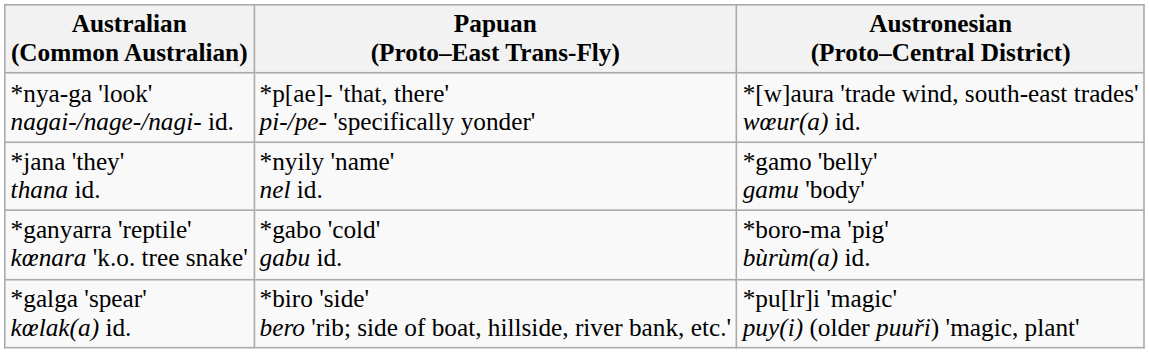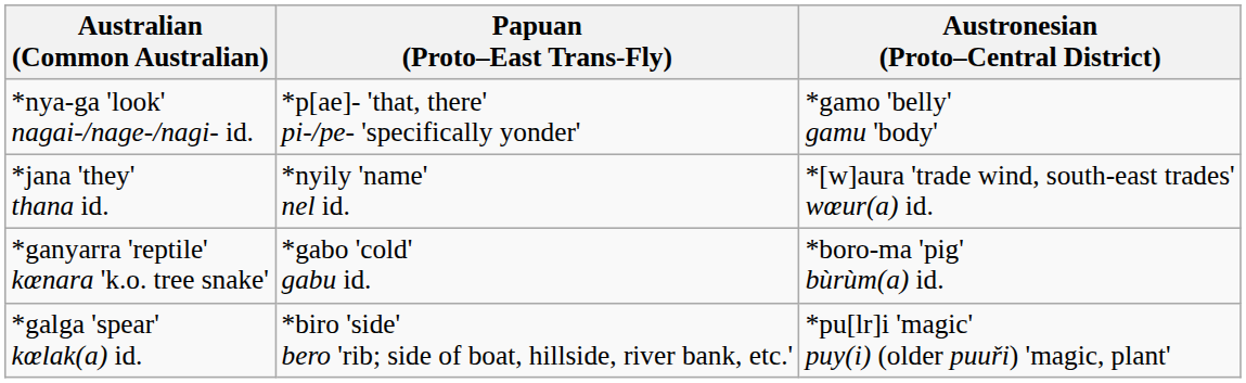*nya-ga 'look' nagai-/nage-/nagi- id. | Austronesian (Proto–Central District): *[w]aura 'trade wind, south-east trades' wœur(a) id. -> *gamo 'belly' gamu 'body'
*jana 'they' thana id. | Austronesian (Proto–Central District): *gamo 'belly' gamu 'body' -> *[w]aura 'trade wind, south-east trades' wœur(a) id.
